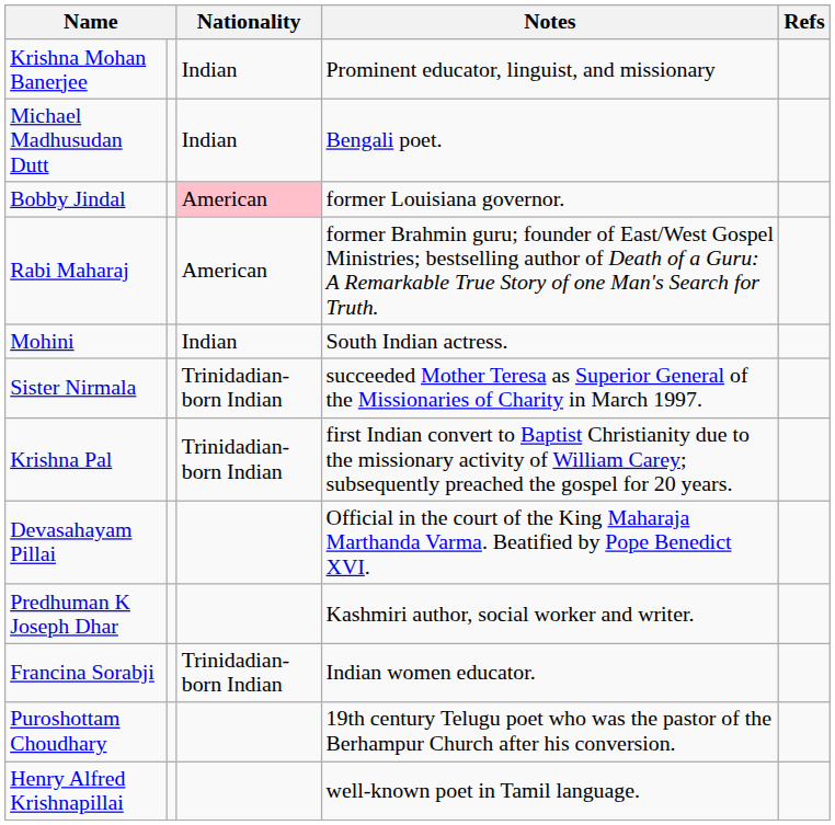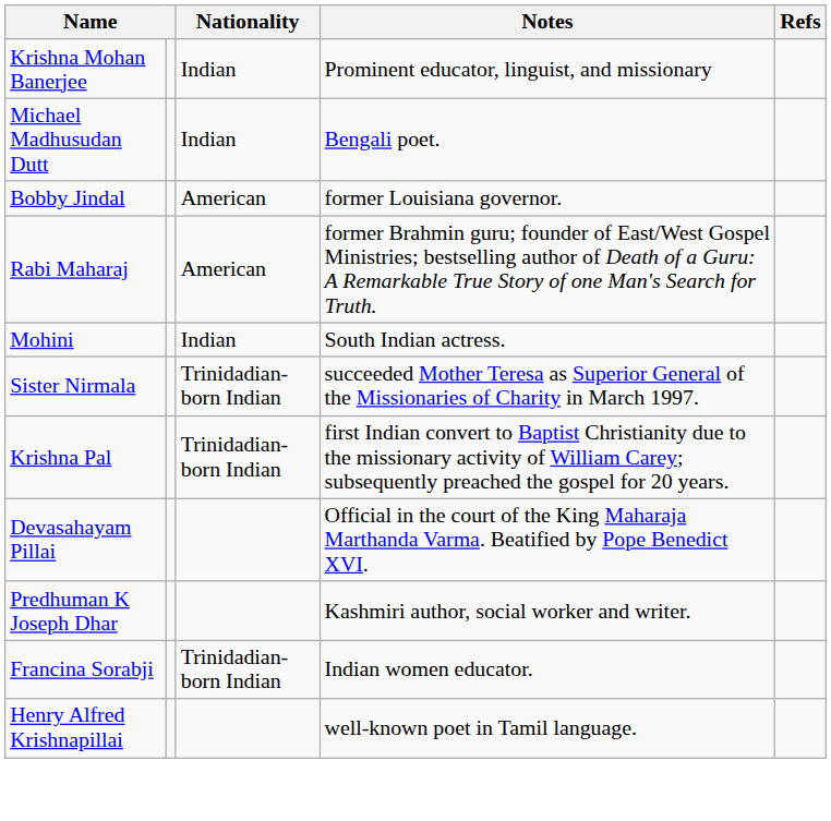Bobby Jindal | Nationality: pink background -> no background
- row: Puroshottam Choudhary | 19th century Telugu poet who was the pastor of the Berhampur Church after his conversion.
